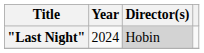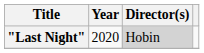"Last Night" | Year: 2024 -> 2020
